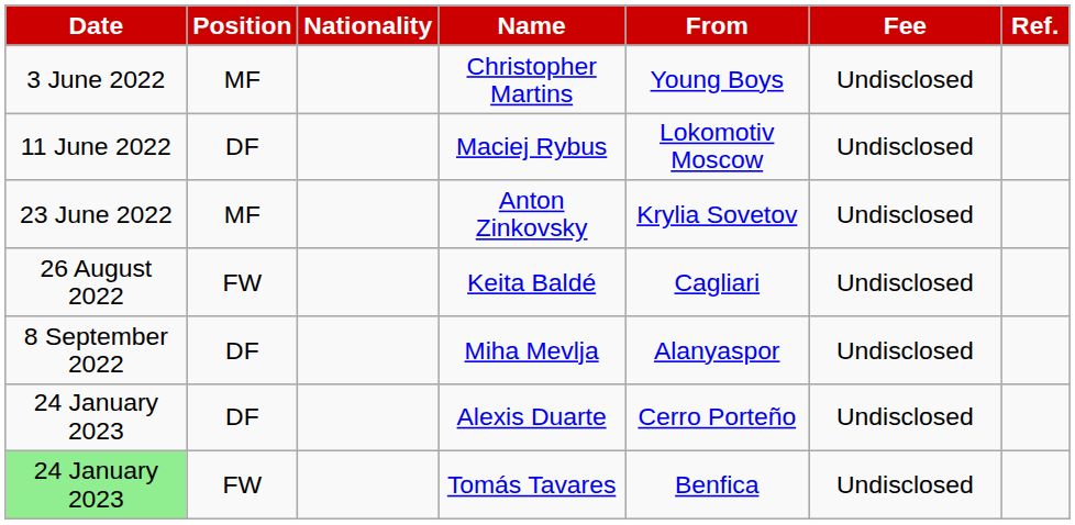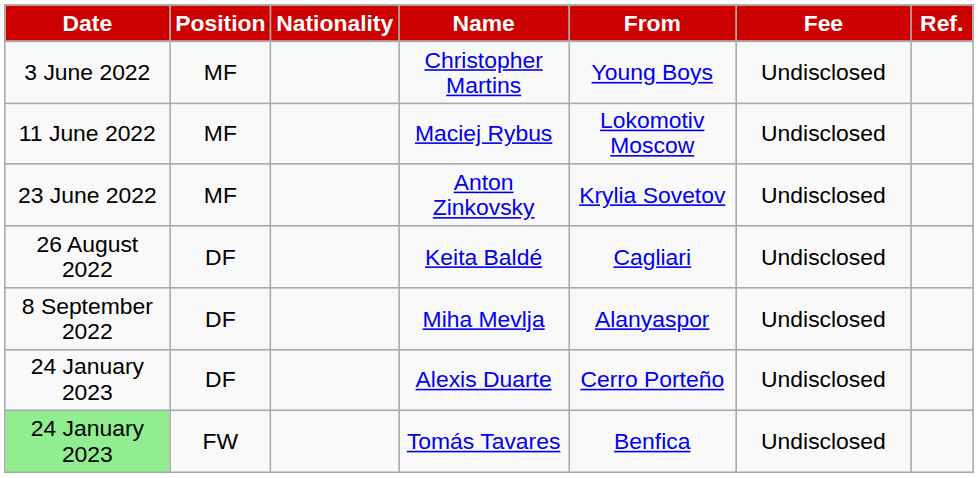Maciej Rybus | Position: DF -> MF
Keita Baldé | Position: FW -> DF
